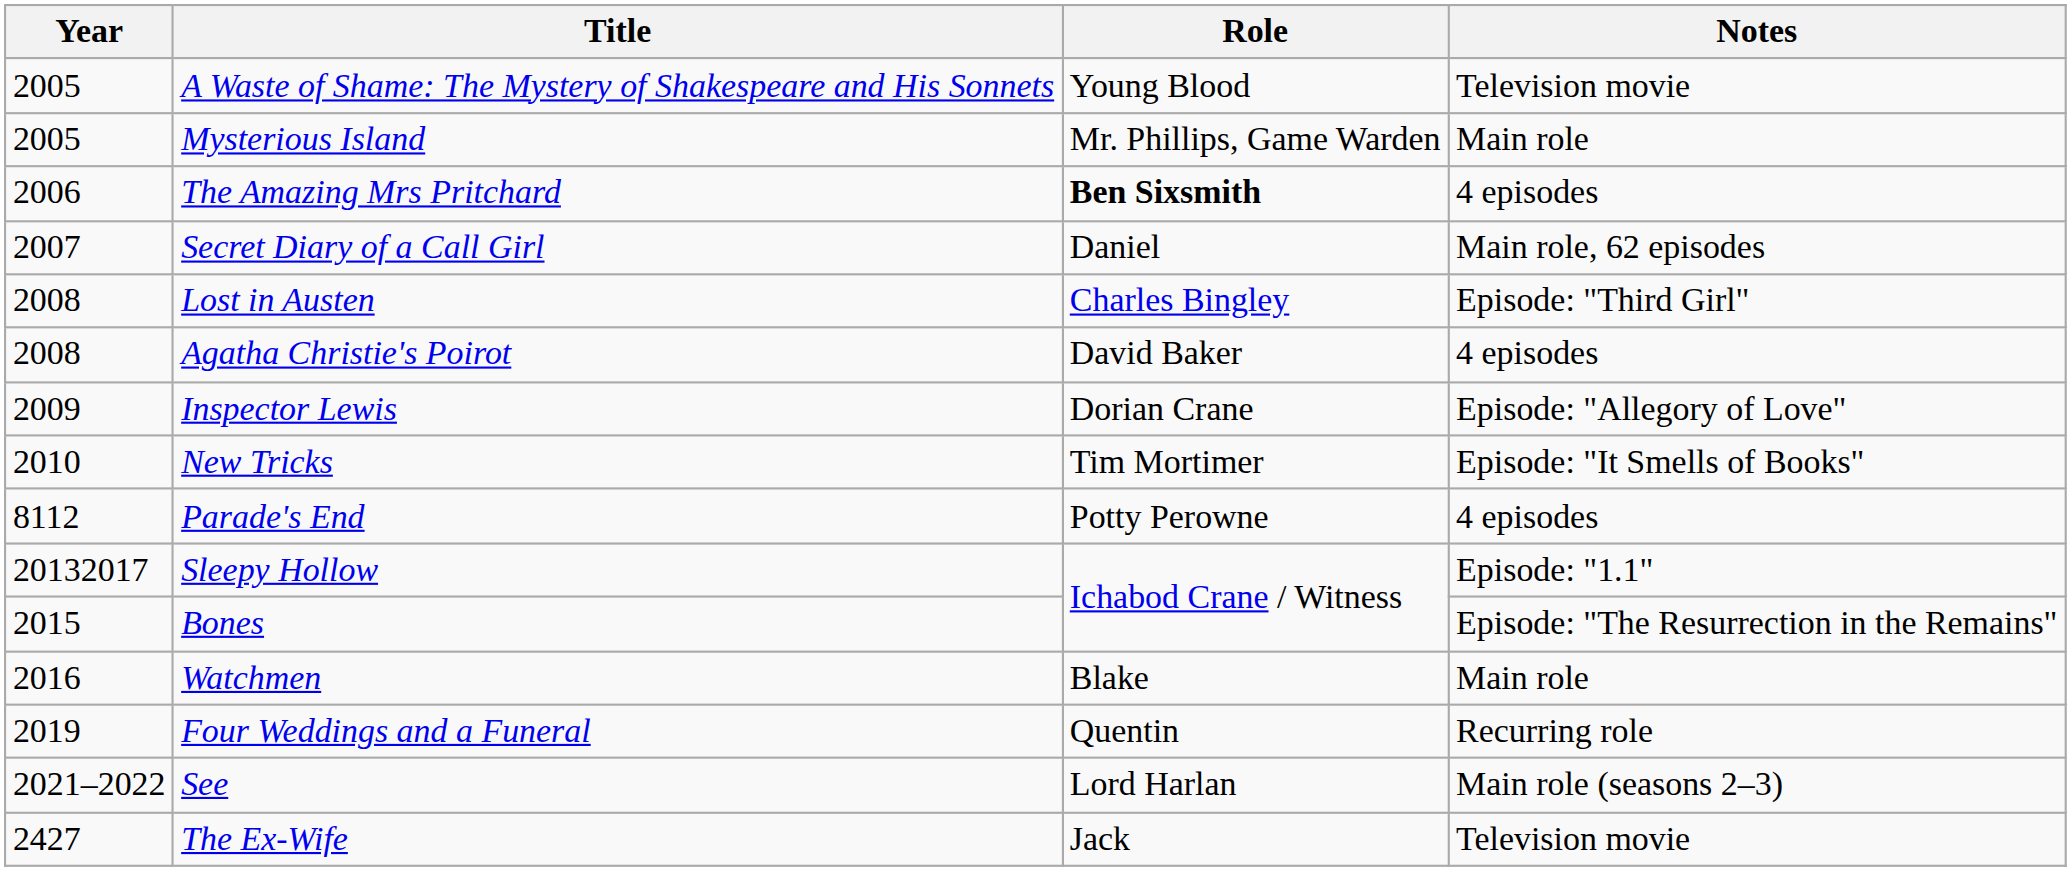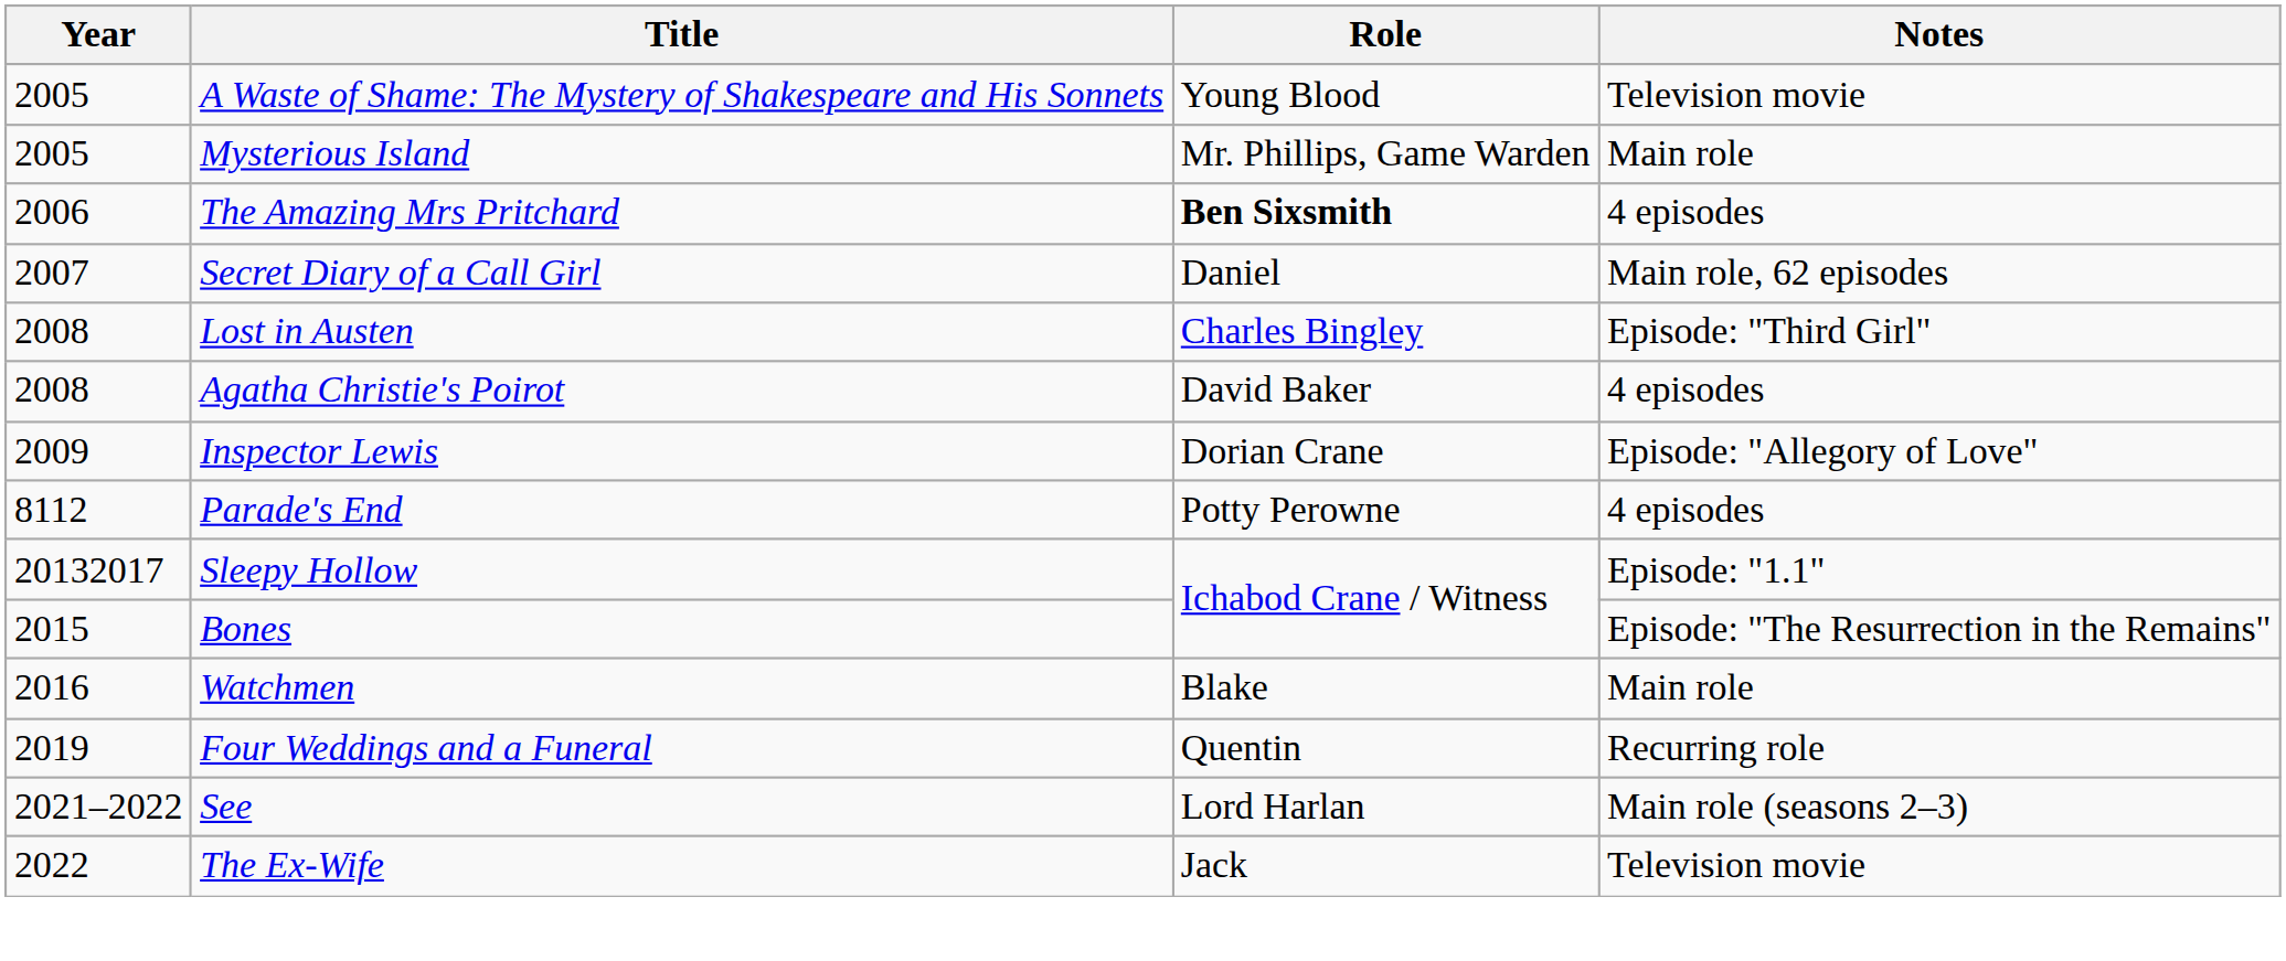- row: 2010 | New Tricks | Tim Mortimer | Episode: "It Smells of Books"
The Ex-Wife | Year: 2427 -> 2022
